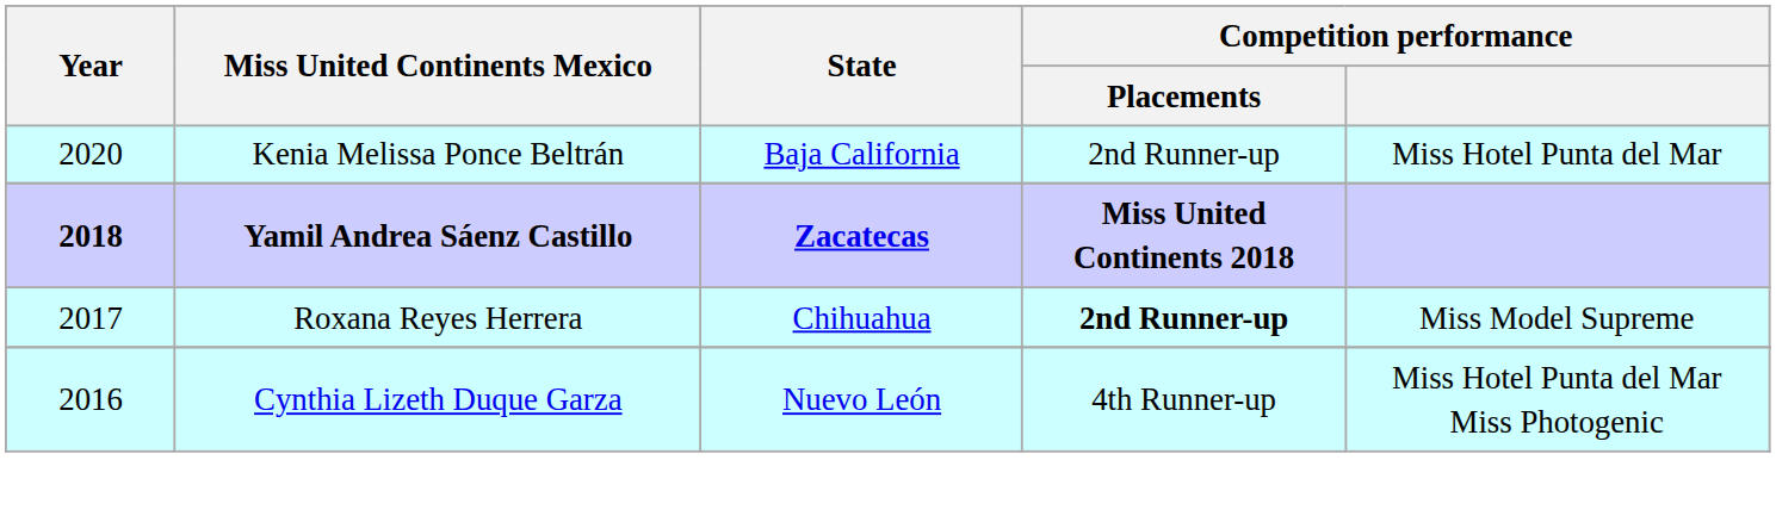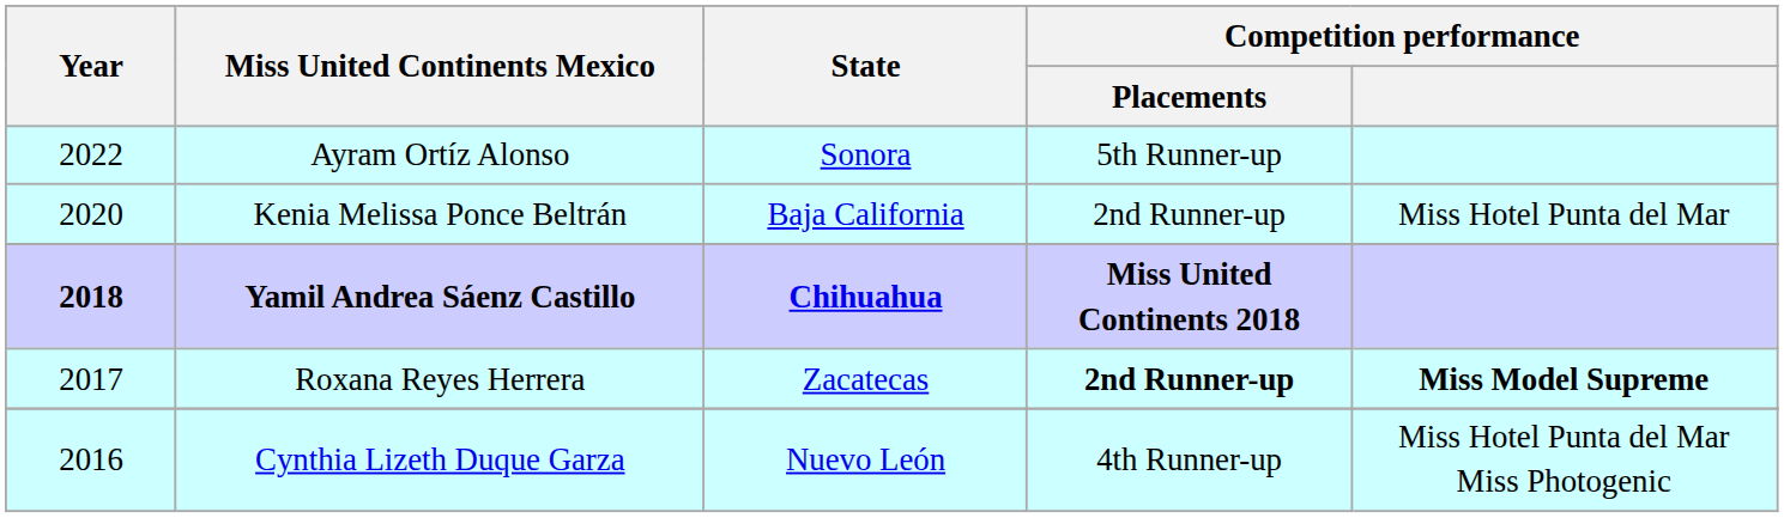+ row: 2022 | Ayram Ortíz Alonso | Sonora | 5th Runner-up
Yamil Andrea Sáenz Castillo | State: Zacatecas -> Chihuahua
Roxana Reyes Herrera | State: Chihuahua -> Zacatecas
Roxana Reyes Herrera | Competition performance: normal -> bold
